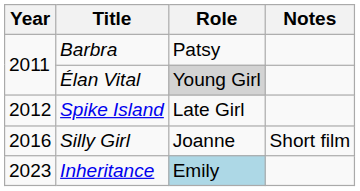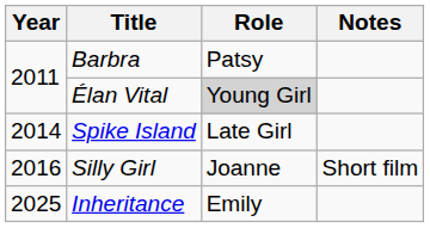Spike Island | Year: 2012 -> 2014
Inheritance | Year: 2023 -> 2025
Inheritance | Role: lightblue background -> no background
